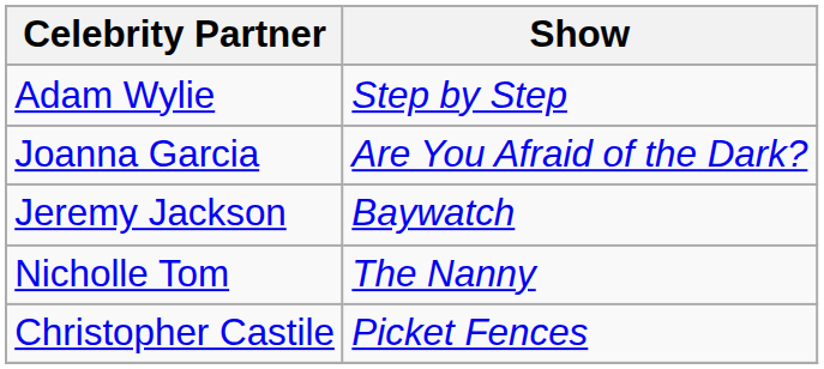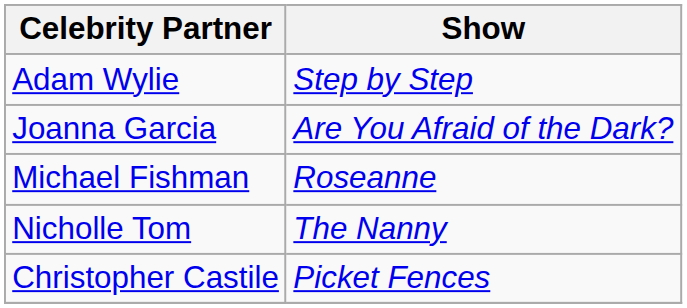- row: Jeremy Jackson | Baywatch
+ row: Michael Fishman | Roseanne
